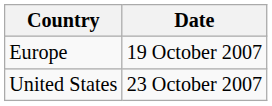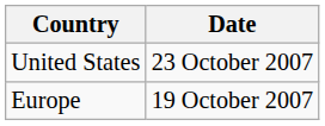rows swapped: Europe <-> United States
